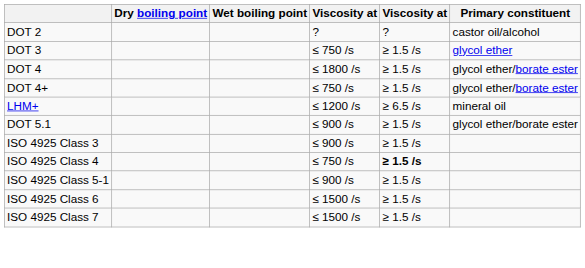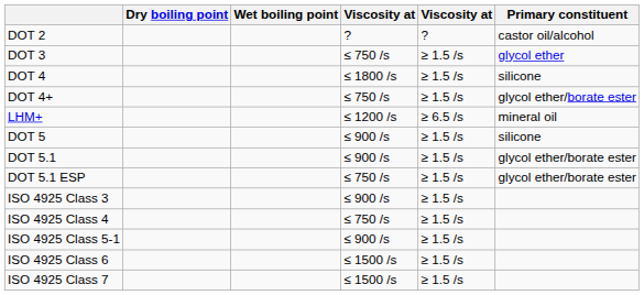DOT 4 | Primary constituent: glycol ether/borate ester -> silicone
+ row: DOT 5 | ≤ 900 /s | ≥ 1.5 /s | silicone
+ row: DOT 5.1 ESP | ≤ 750 /s | ≥ 1.5 /s | glycol ether/borate ester
ISO 4925 Class 4 | column 5: bold -> normal
